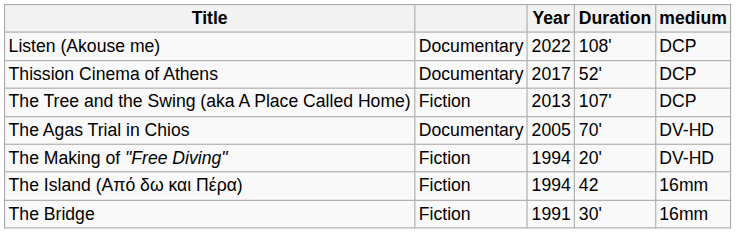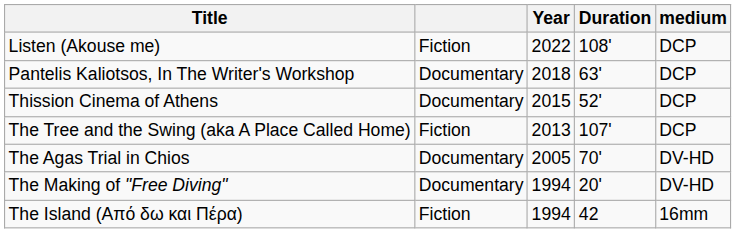Listen (Akouse me) | column 2: Documentary -> Fiction
+ row: Pantelis Kaliotsos, In The Writer's Workshop | Documentary | 2018 | 63' | DCP
Thission Cinema of Athens | Year: 2017 -> 2015
The Making of "Free Diving" | column 2: Fiction -> Documentary
- row: The Bridge | Fiction | 1991 | 30' | 16mm
